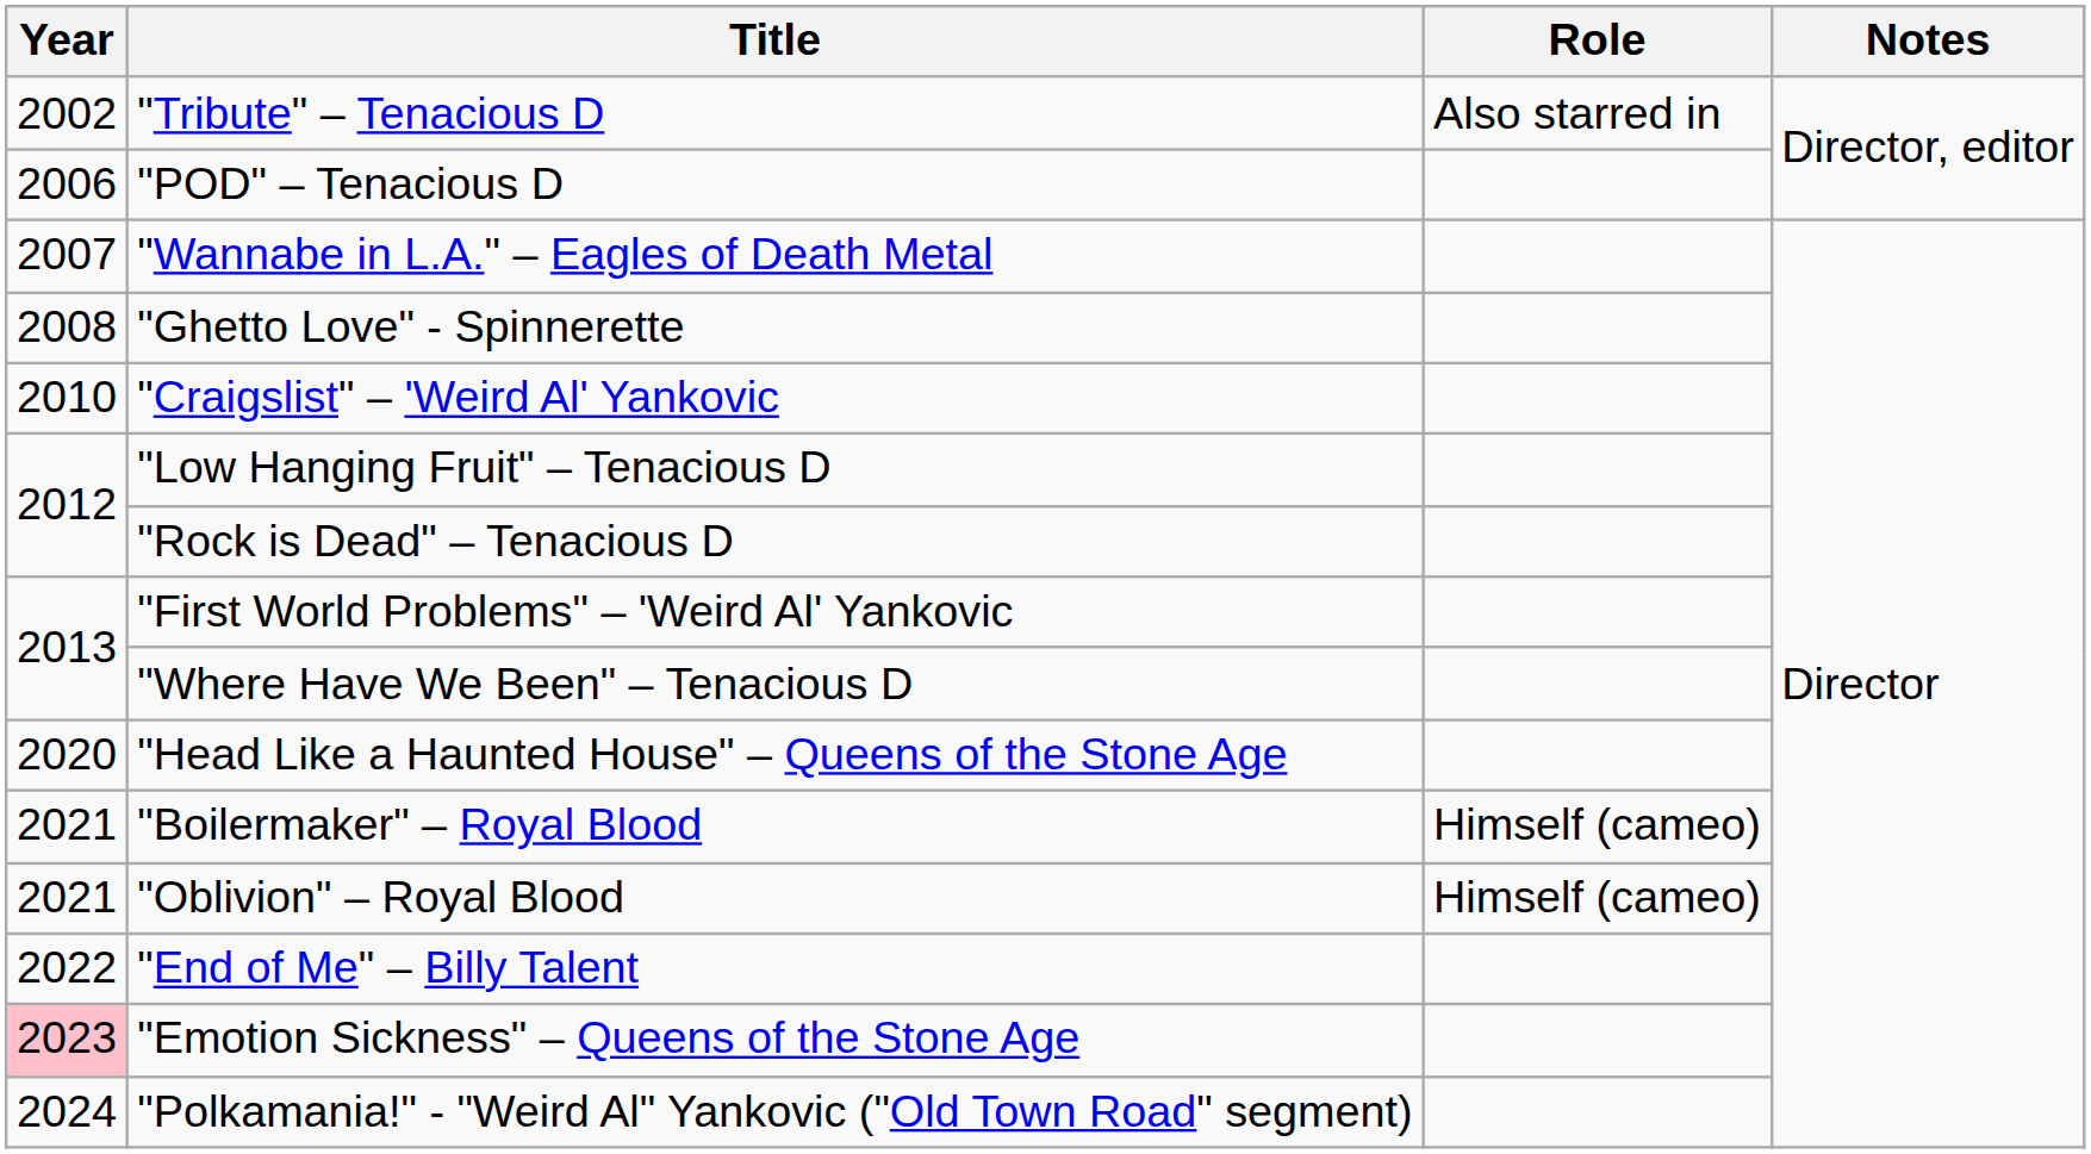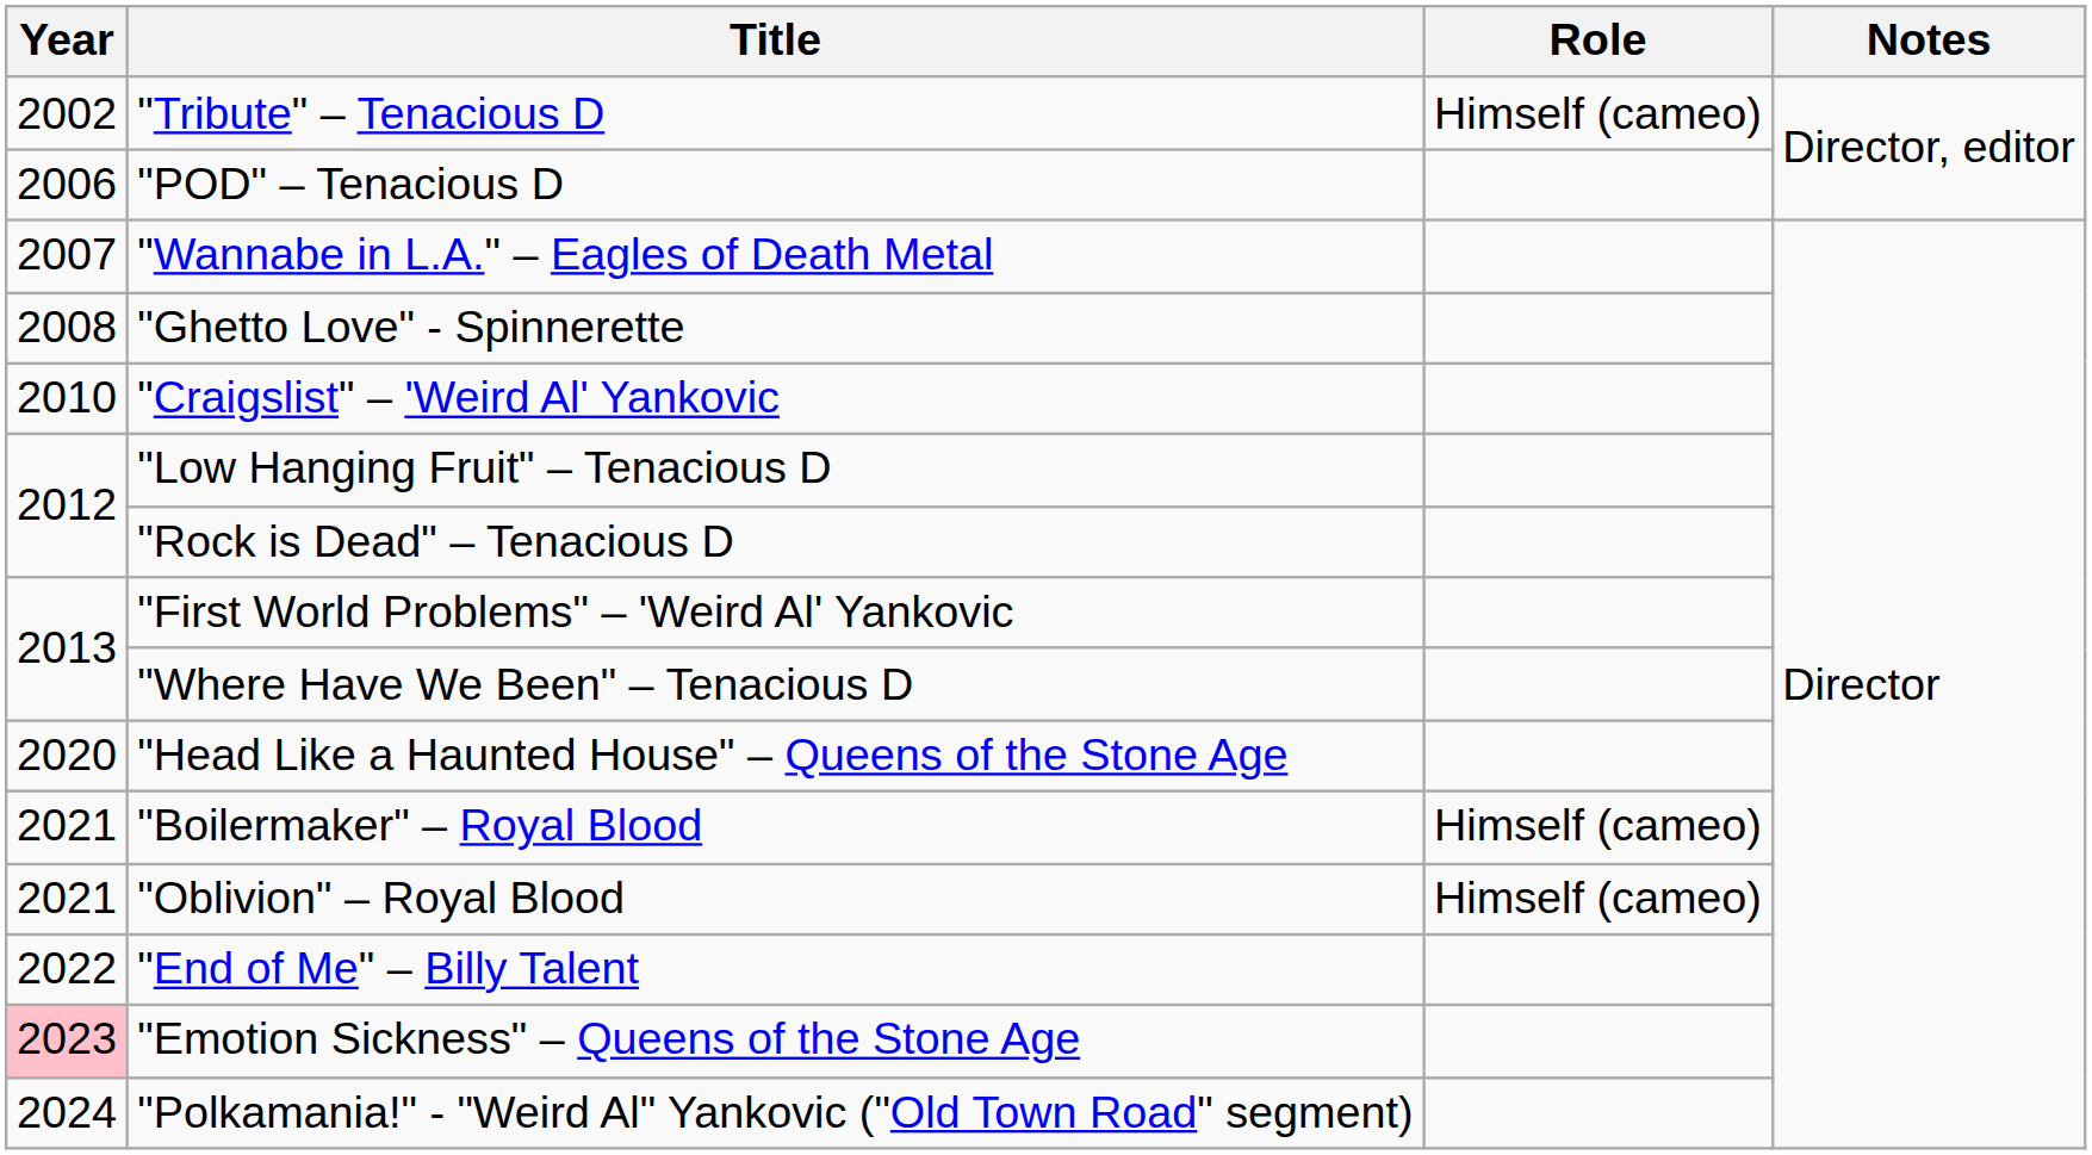"Tribute" – Tenacious D | Role: Also starred in -> Himself (cameo)
